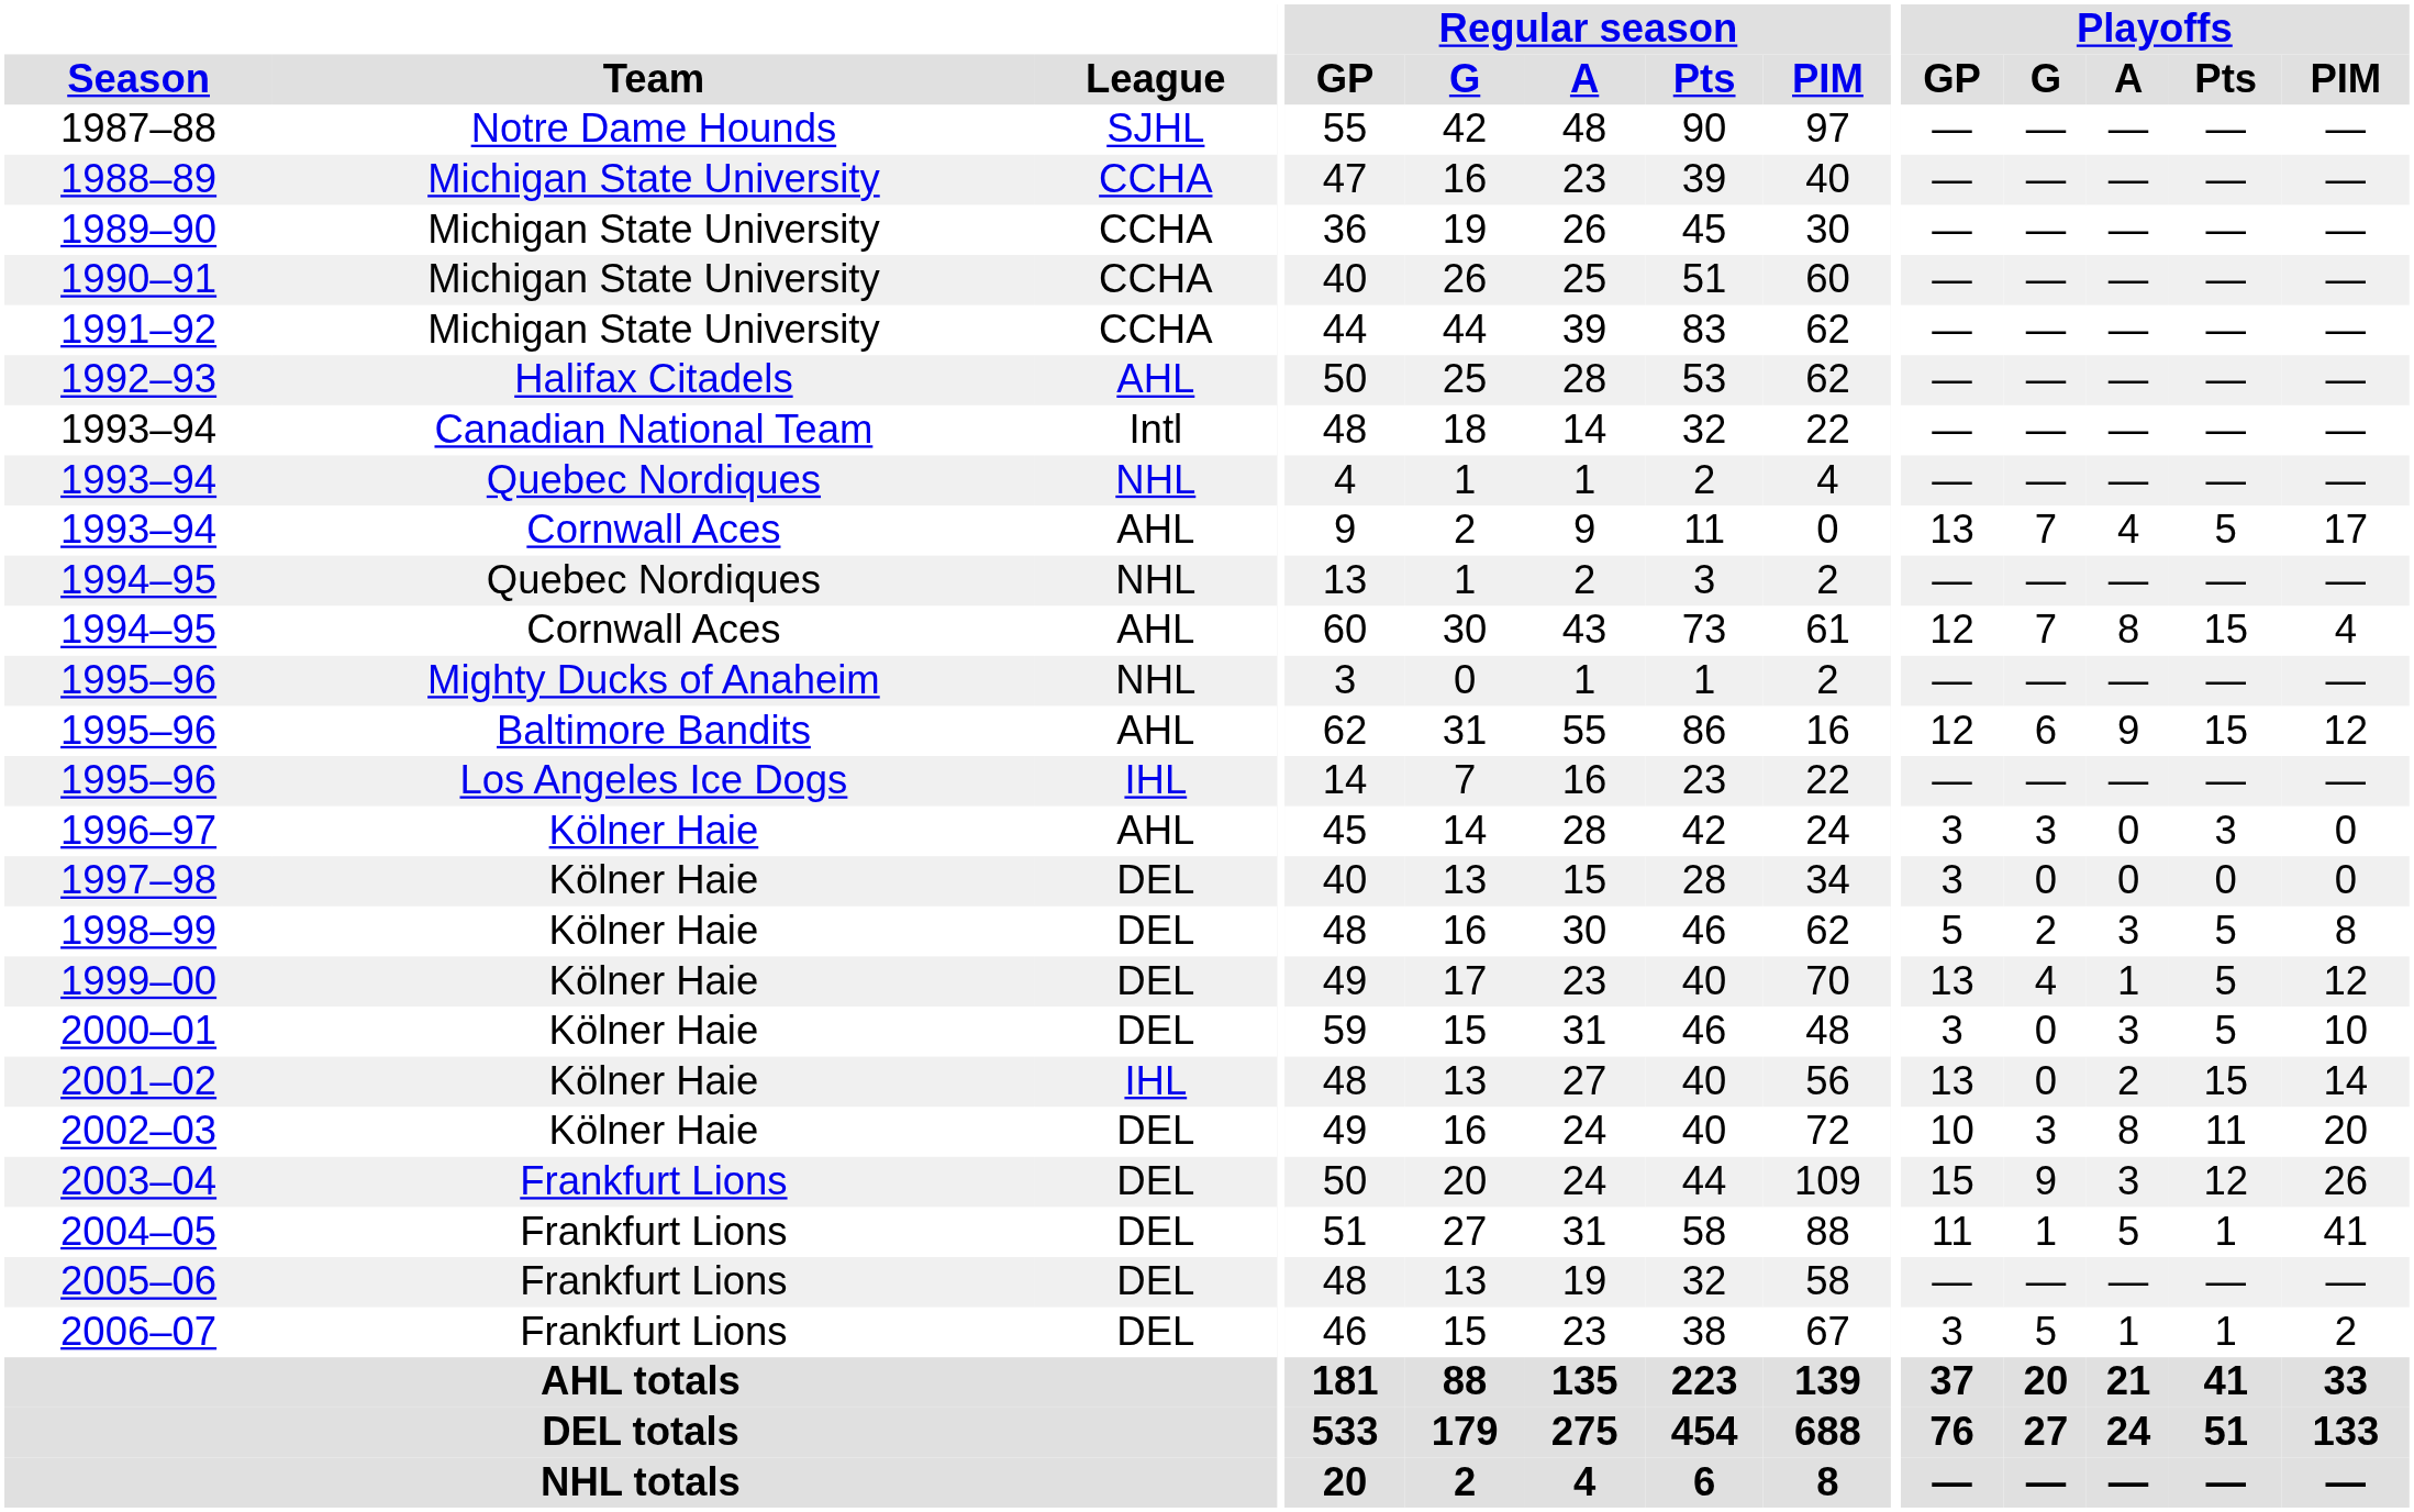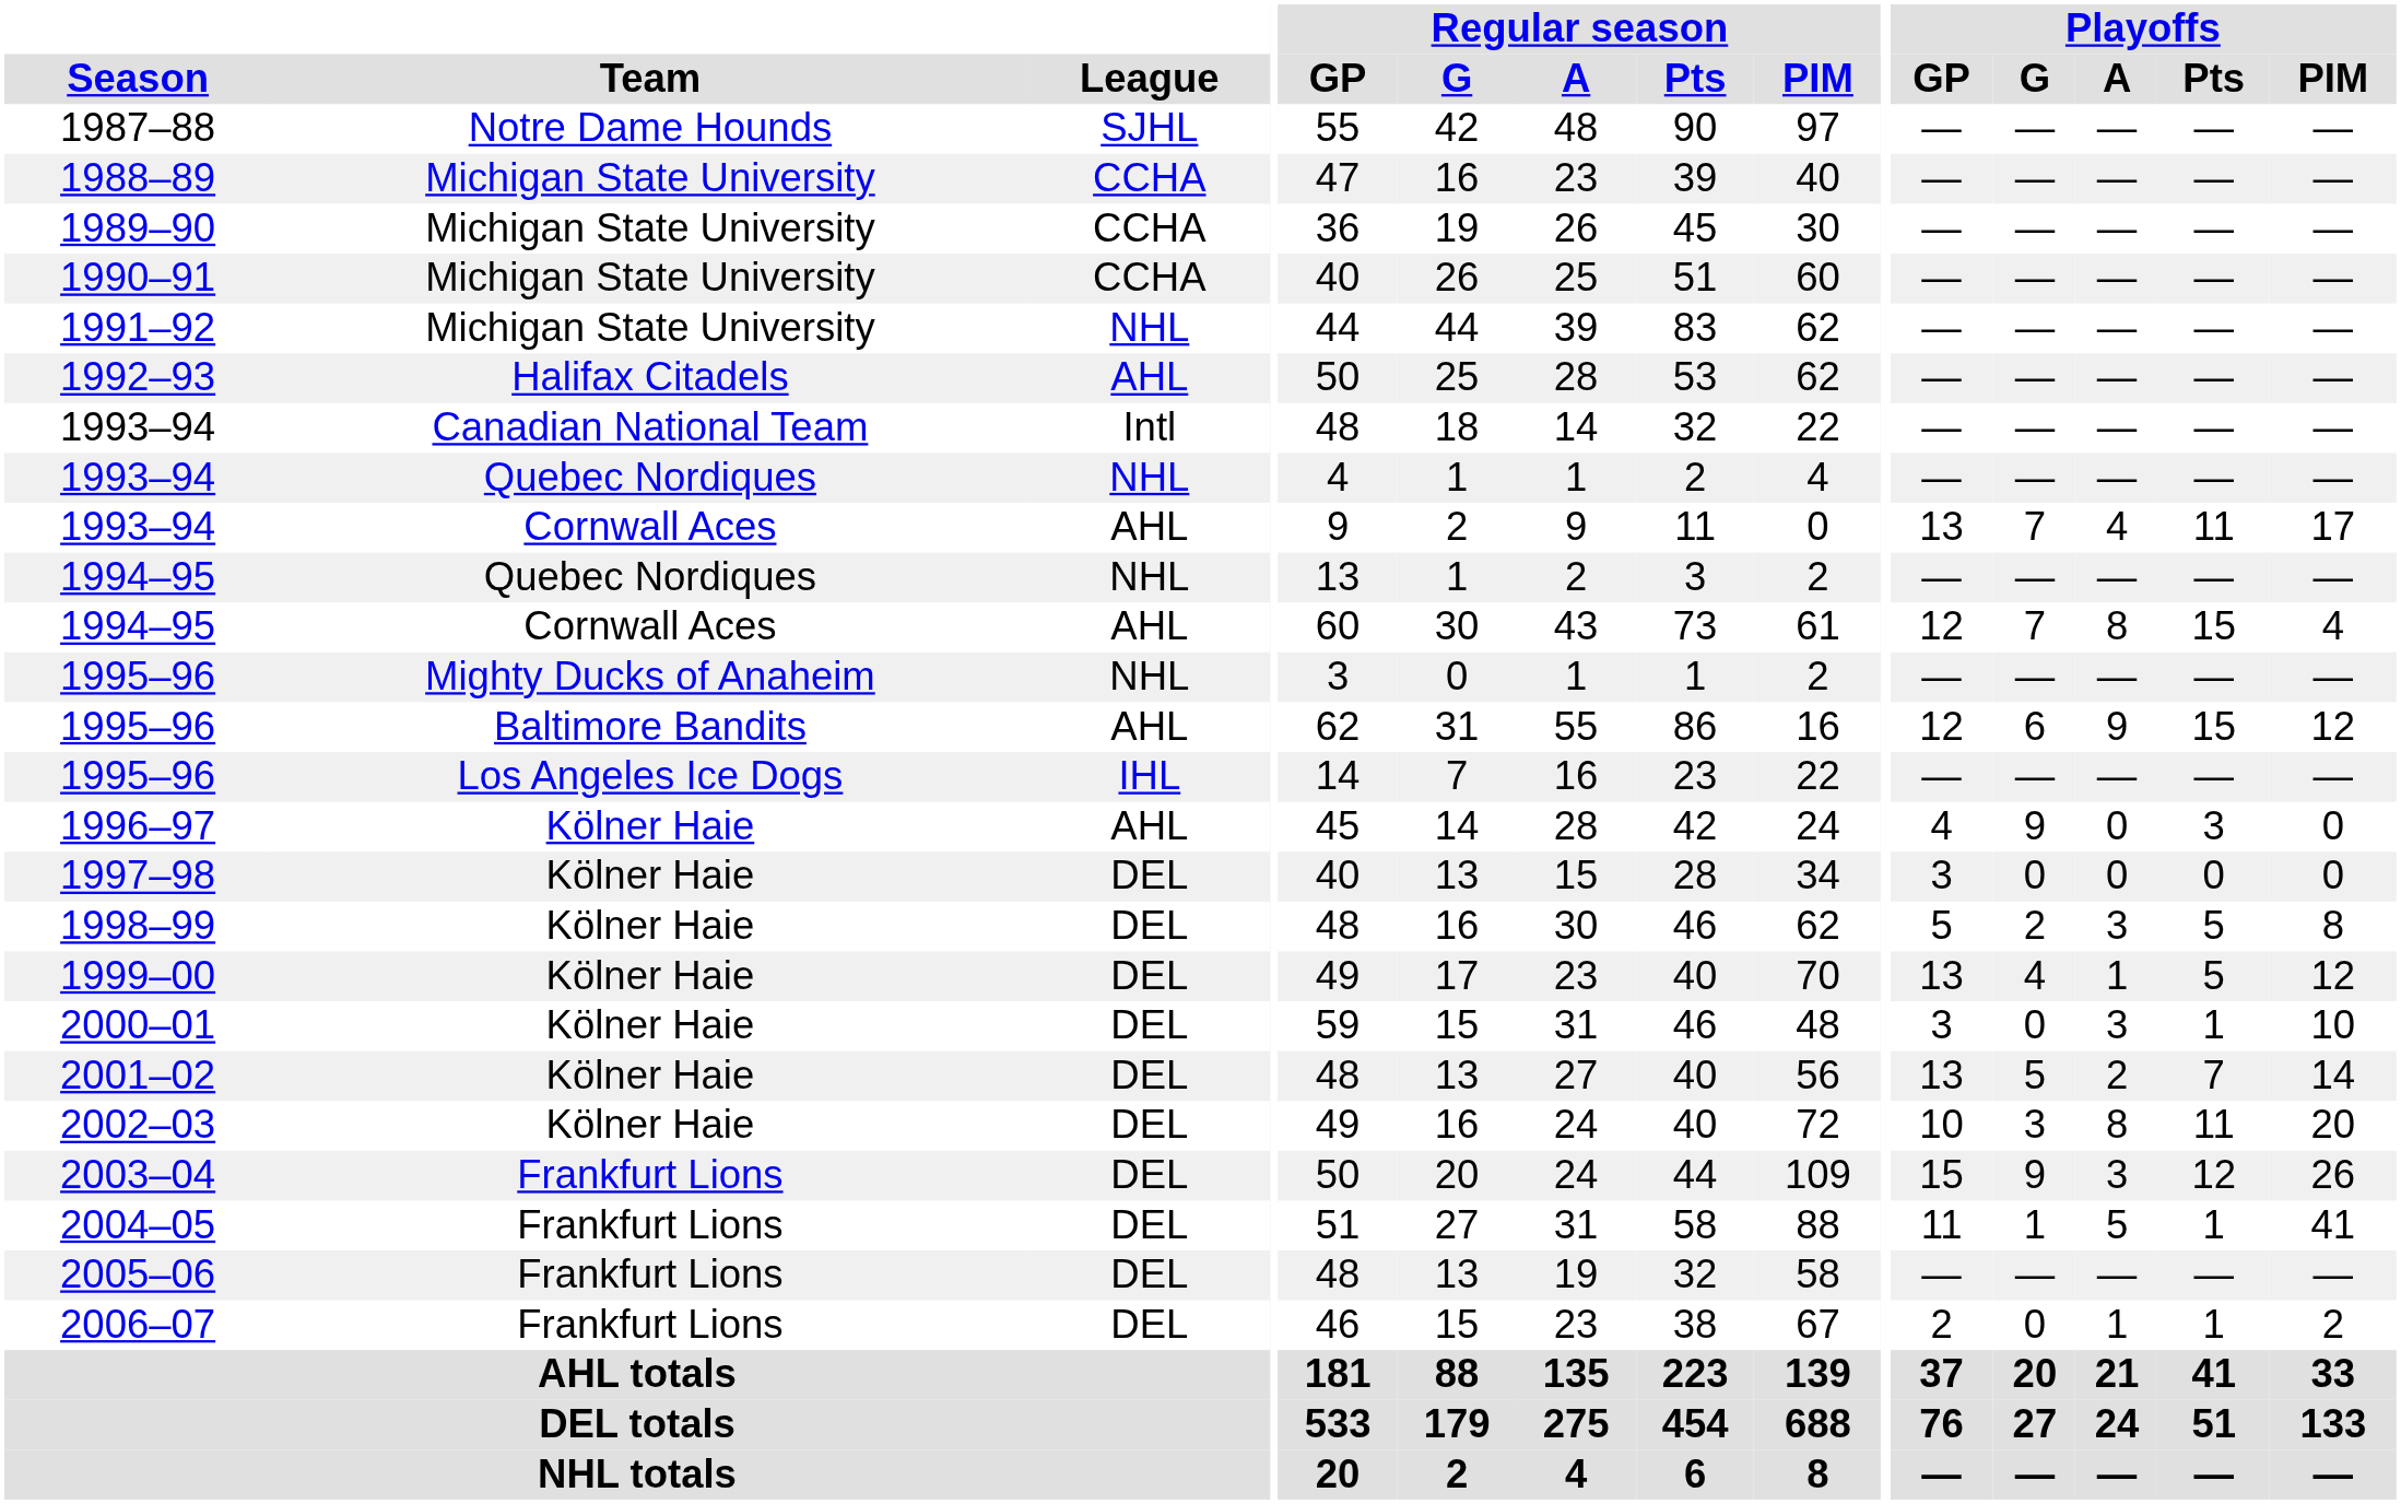1991–92 | League: CCHA -> NHL
1993–94 / Cornwall Aces | Playoffs / Pts: 5 -> 11
1996–97 | Playoffs / GP: 3 -> 4
1996–97 | Playoffs / G: 3 -> 9
2000–01 | Playoffs / Pts: 5 -> 1
2001–02 | League: IHL -> DEL
2001–02 | Playoffs / G: 0 -> 5
2001–02 | Playoffs / Pts: 15 -> 7
2006–07 | Playoffs / GP: 3 -> 2
2006–07 | Playoffs / G: 5 -> 0
